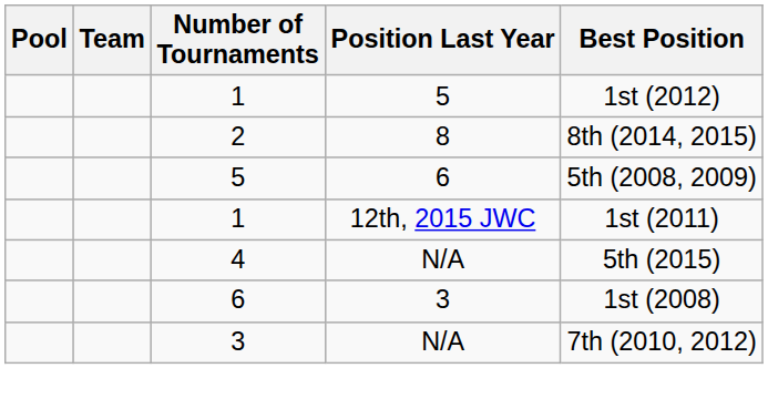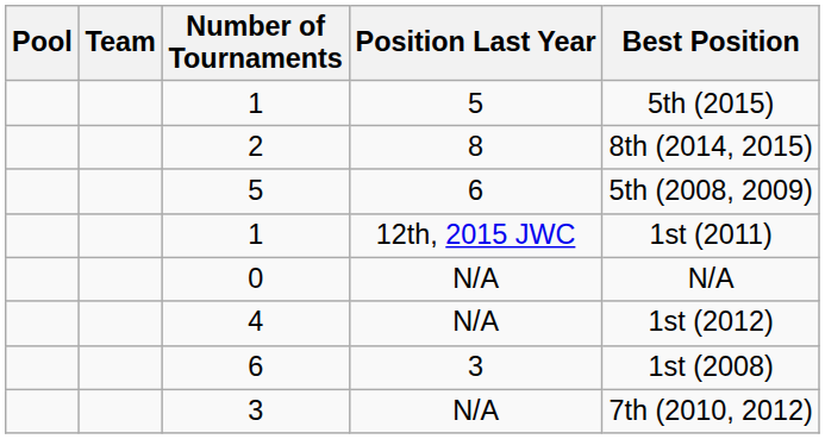1 / 5 | Best Position: 1st (2012) -> 5th (2015)
+ row: 0 | N/A | N/A
4 | Best Position: 5th (2015) -> 1st (2012)
